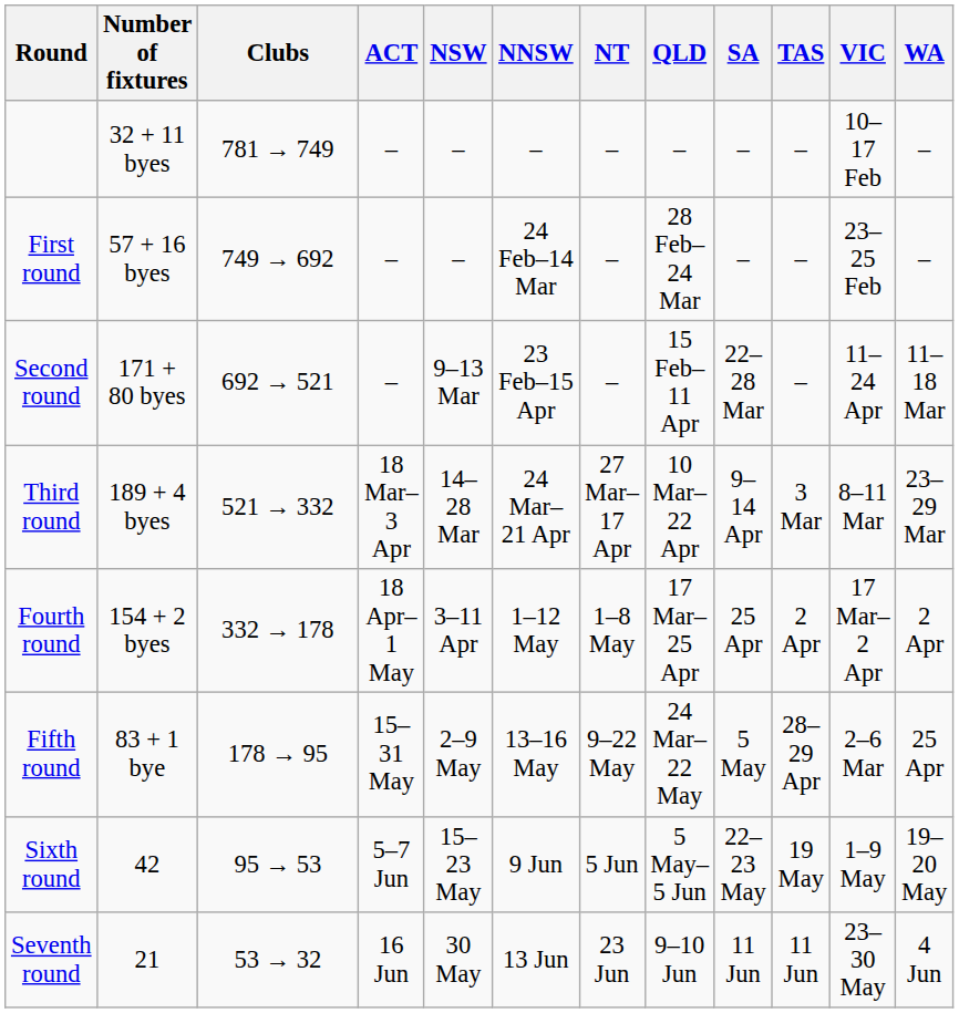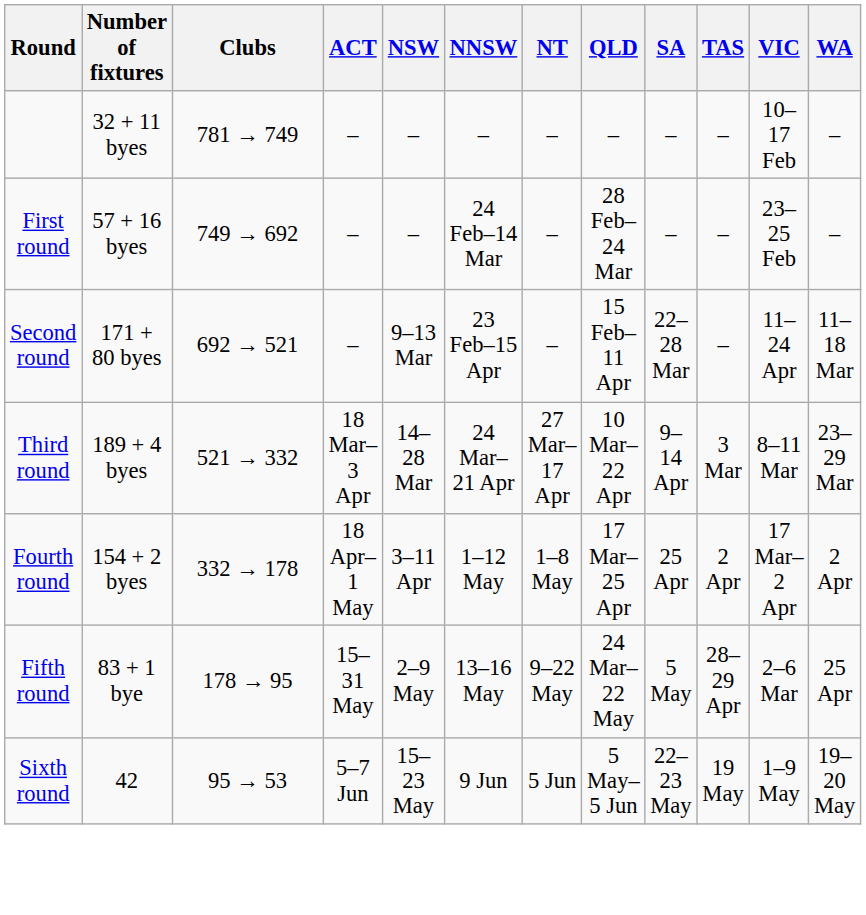- row: Seventh round | 21 | 53 → 32 | 16 Jun | 30 May | 13 Jun | 23 Jun | 9–10 Jun | 11 Jun | 11 Jun | 23–30 May | 4 Jun
